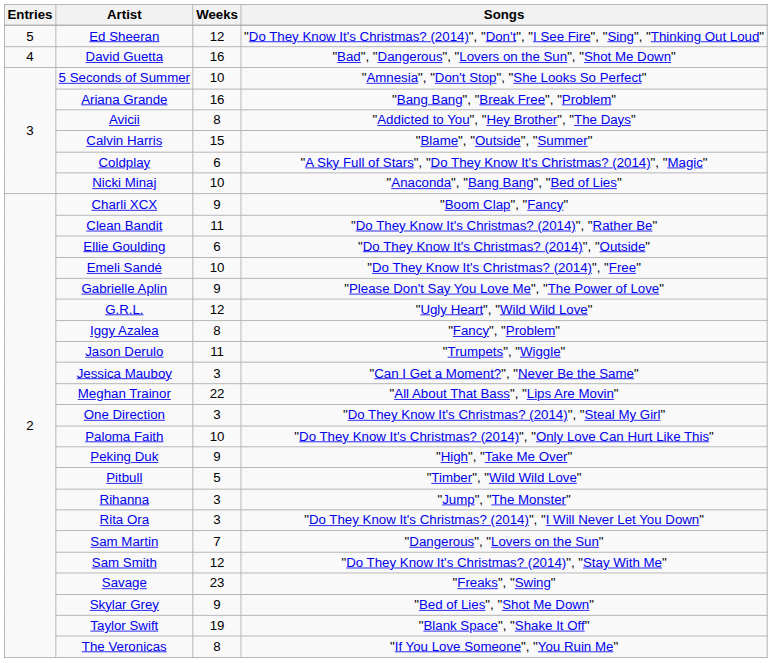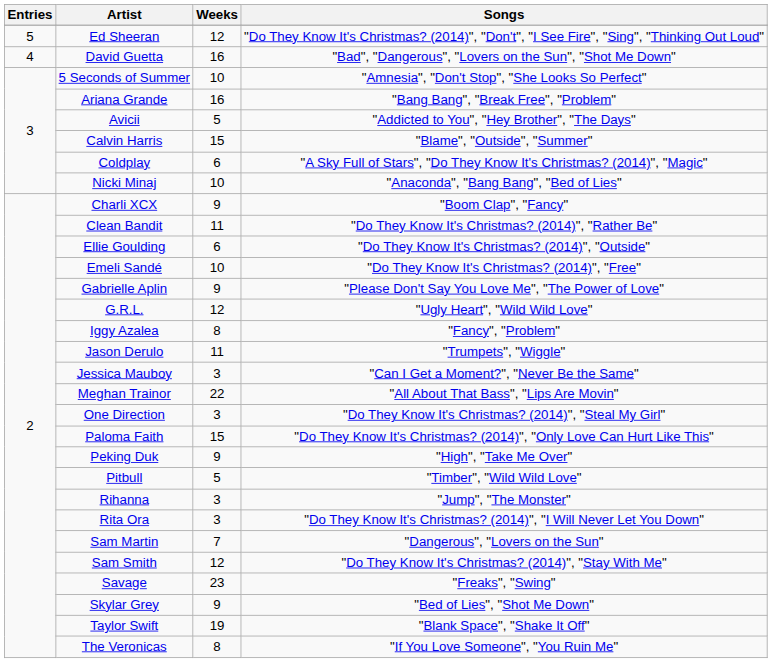Avicii | Weeks: 8 -> 5
Paloma Faith | Weeks: 10 -> 15
